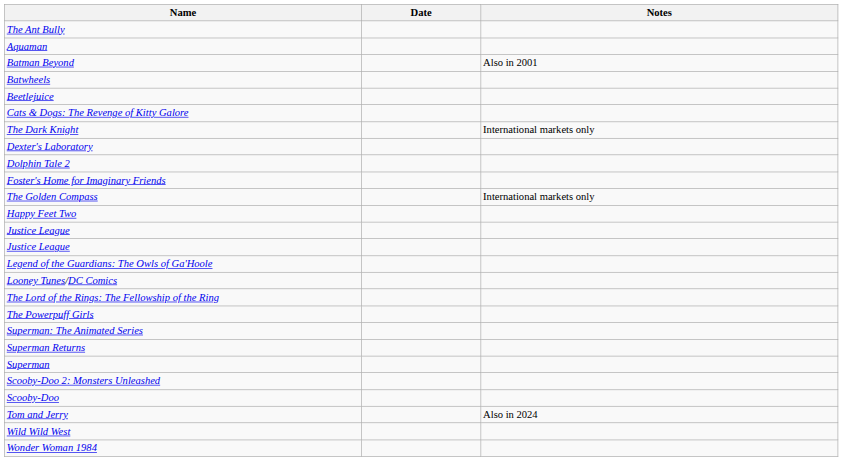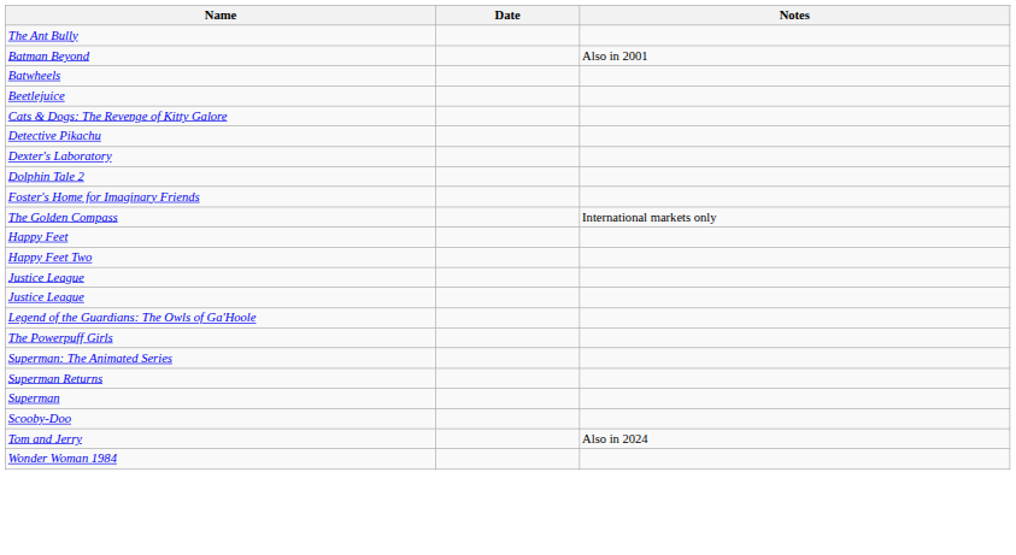- row: Aquaman
- row: The Dark Knight | International markets only
+ row: Detective Pikachu
+ row: Happy Feet
- row: Looney Tunes/DC Comics
- row: The Lord of the Rings: The Fellowship of the Ring
- row: Scooby-Doo 2: Monsters Unleashed
- row: Wild Wild West
